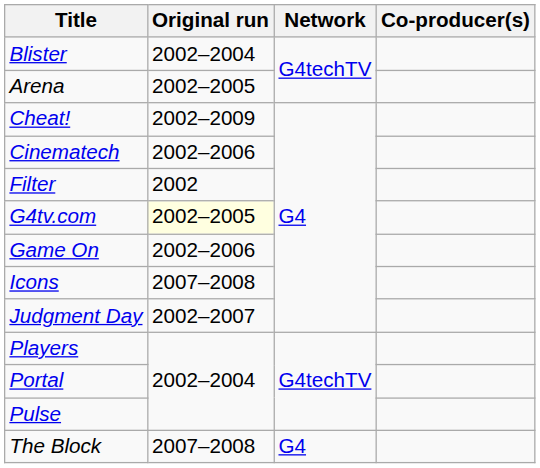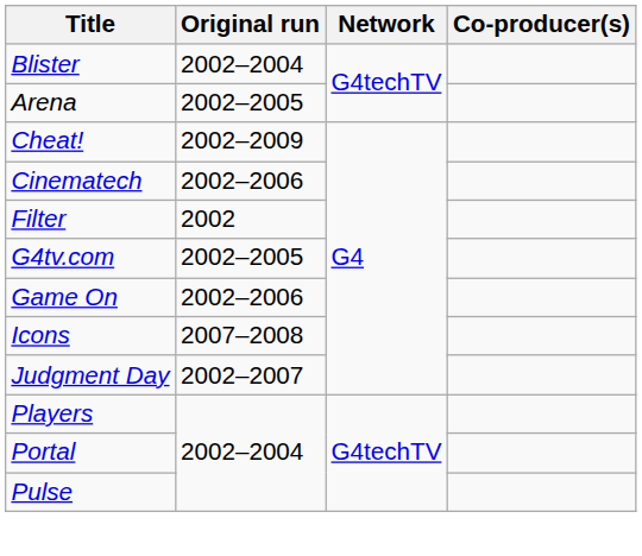G4tv.com | Original run: lightyellow background -> no background
- row: The Block | 2007–2008 | G4
